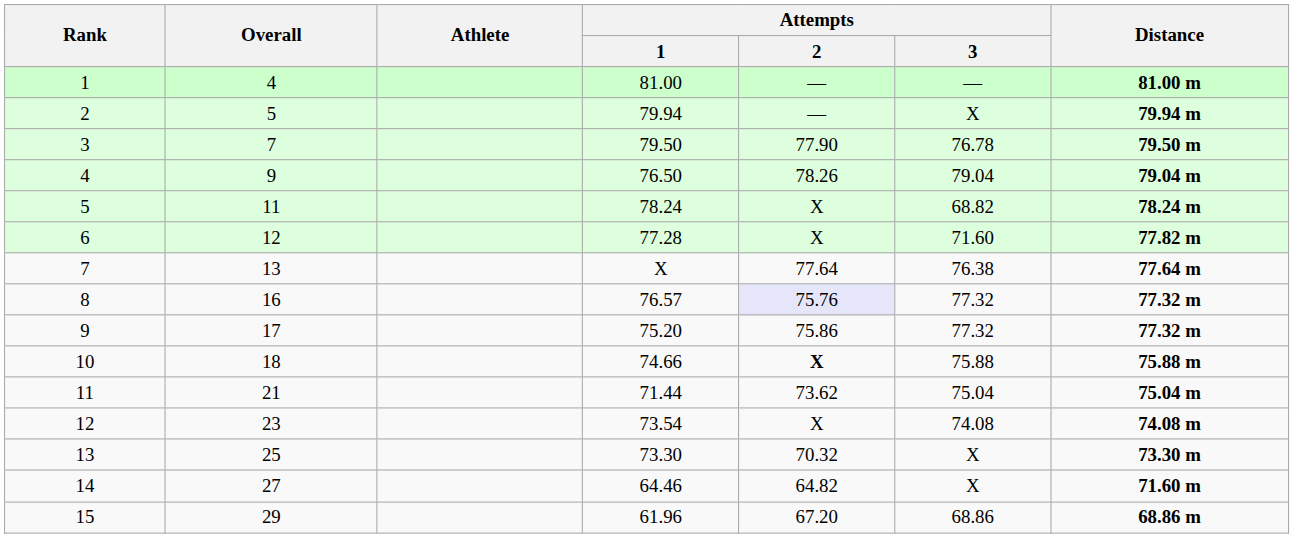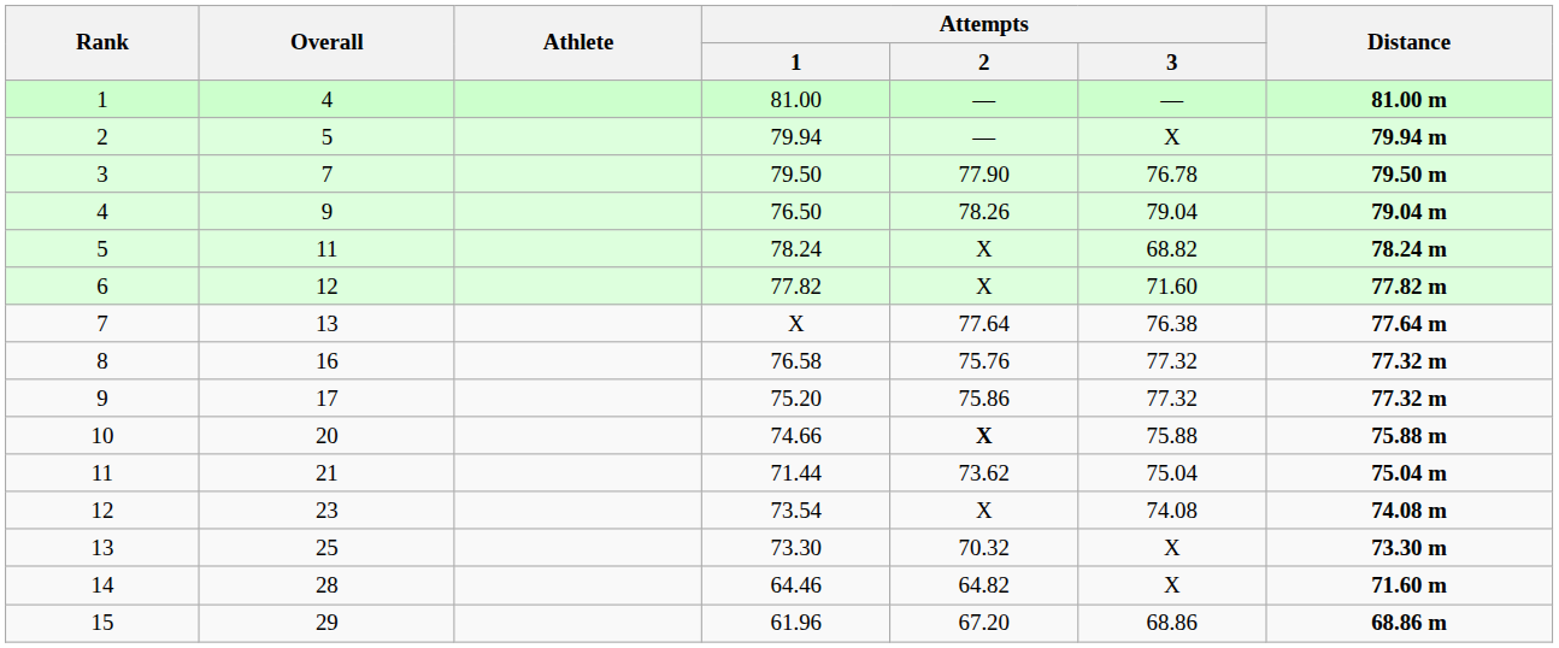6 | Attempts / 1: 77.28 -> 77.82
8 | Attempts / 1: 76.57 -> 76.58
8 | Attempts / 2: lavender background -> no background
10 | Overall: 18 -> 20
14 | Overall: 27 -> 28
